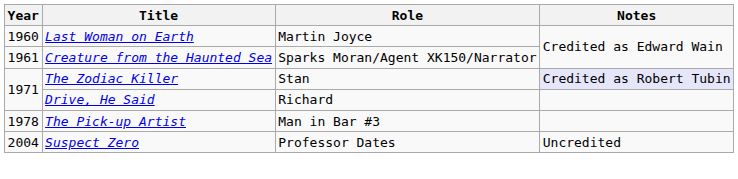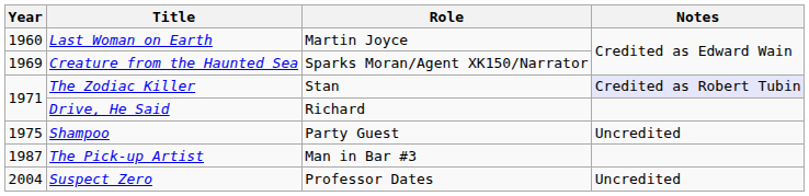Creature from the Haunted Sea | Year: 1961 -> 1969
+ row: 1975 | Shampoo | Party Guest | Uncredited
The Pick-up Artist | Year: 1978 -> 1987
